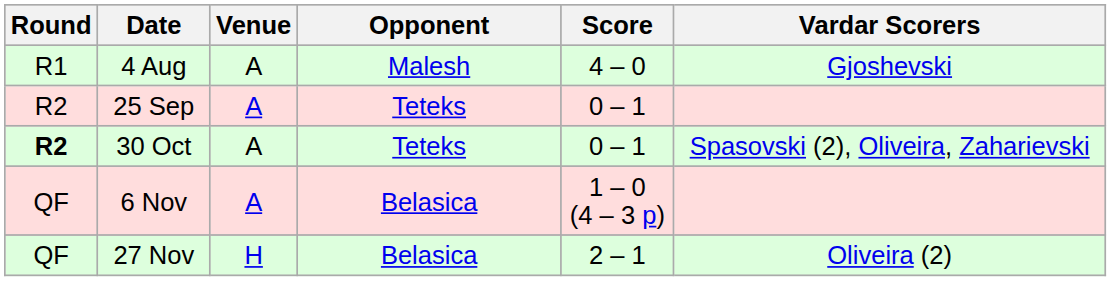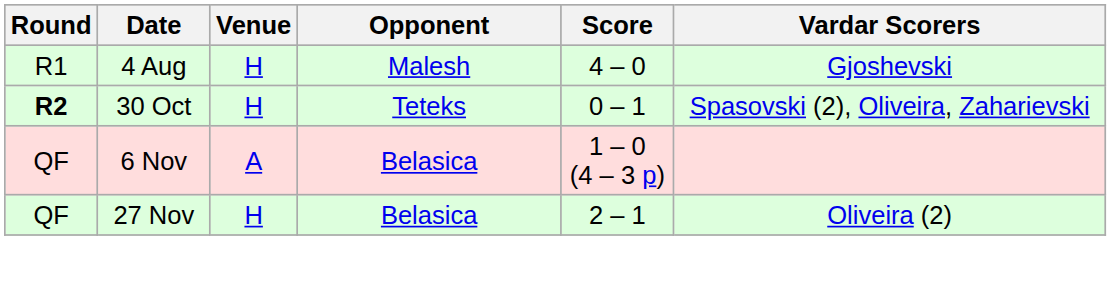4 Aug | Venue: A -> H
- row: R2 | 25 Sep | A | Teteks | 0 – 1
30 Oct | Venue: A -> H
